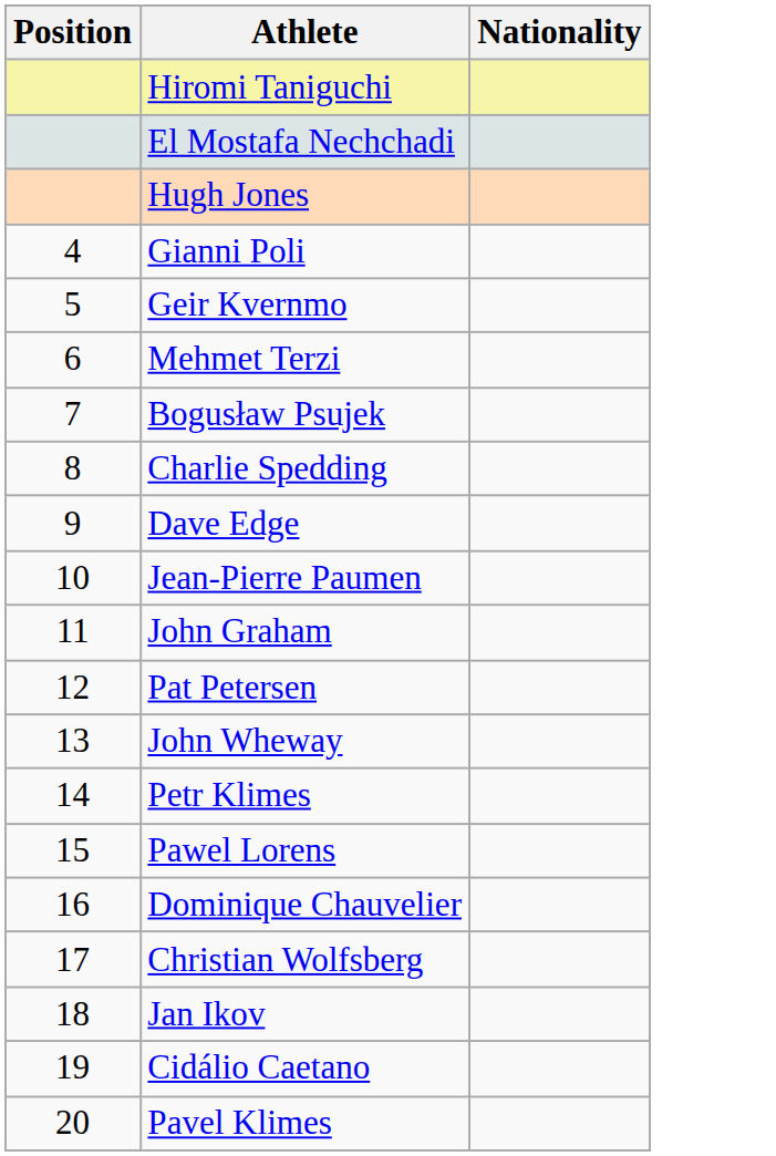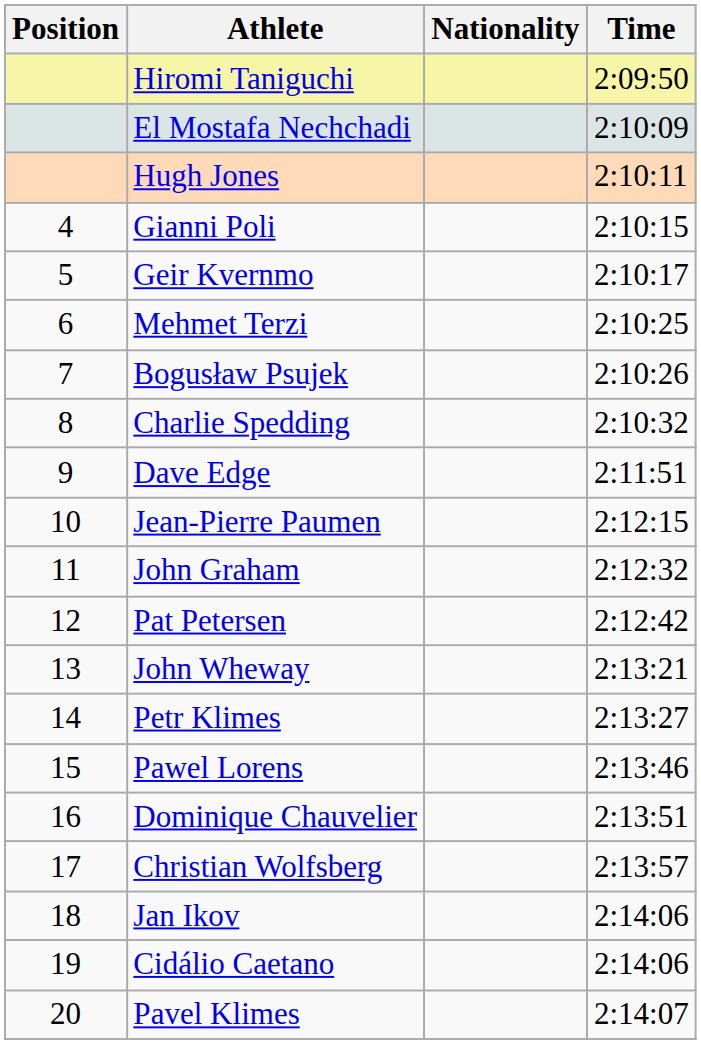+ column: Time | 2:09:50 | 2:10:09 | 2:10:11 | 2:10:15 | 2:10:17 | 2:10:25 | 2:10:26 | 2:10:32 | 2:11:51 | 2:12:15 | 2:12:32 | 2:12:42 | 2:13:21 | 2:13:27 | 2:13:46 | 2:13:51 | 2:13:57 | 2:14:06 | 2:14:06 | 2:14:07
